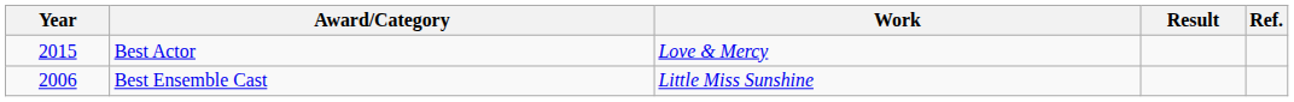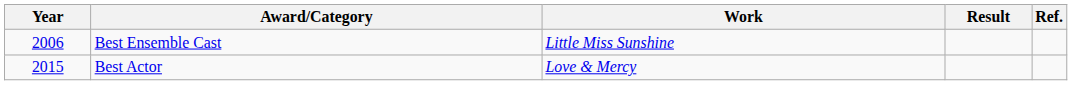rows swapped: Best Ensemble Cast <-> Best Actor
